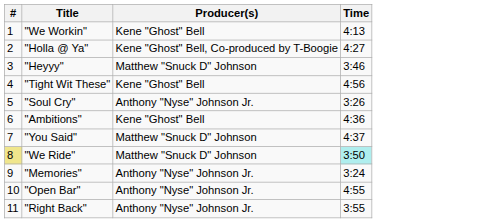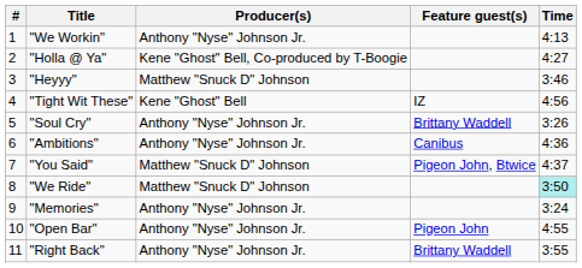+ column: Feature guest(s) | IZ | Brittany Waddell | Canibus | Pigeon John, Btwice | Pigeon John | Brittany Waddell
"We Workin" | Producer(s): Kene "Ghost" Bell -> Anthony "Nyse" Johnson Jr.
"Ambitions" | Producer(s): Kene "Ghost" Bell -> Anthony "Nyse" Johnson Jr.
"We Ride" | #: khaki background -> no background
